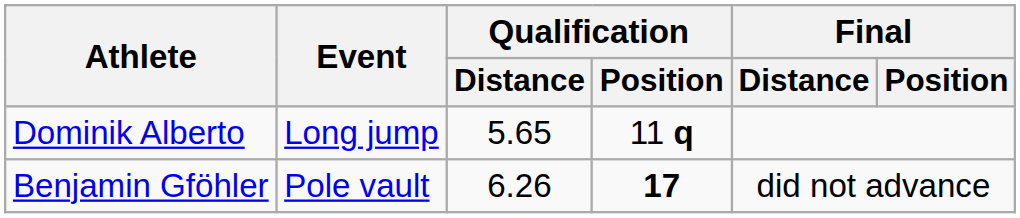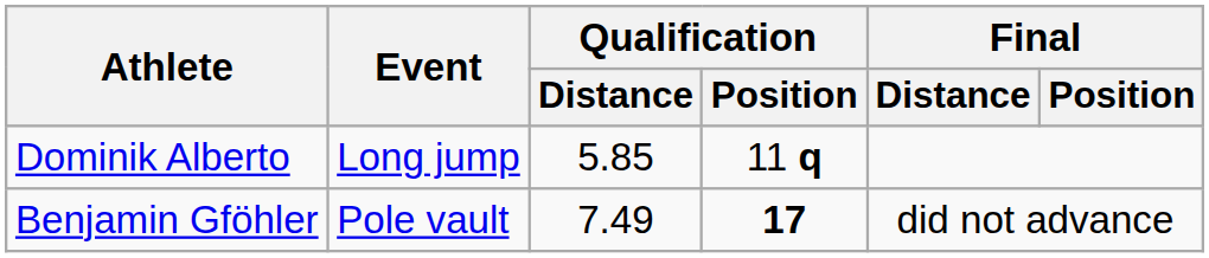Dominik Alberto | Qualification / Distance: 5.65 -> 5.85
Benjamin Gföhler | Qualification / Distance: 6.26 -> 7.49
